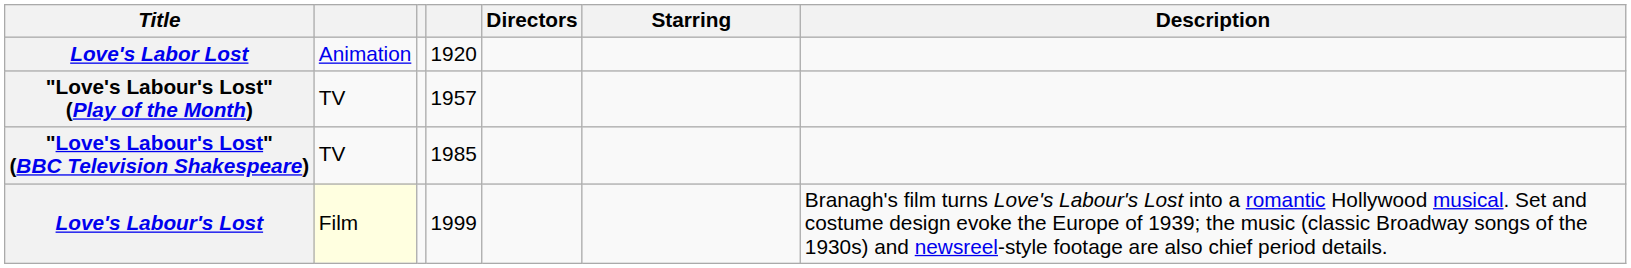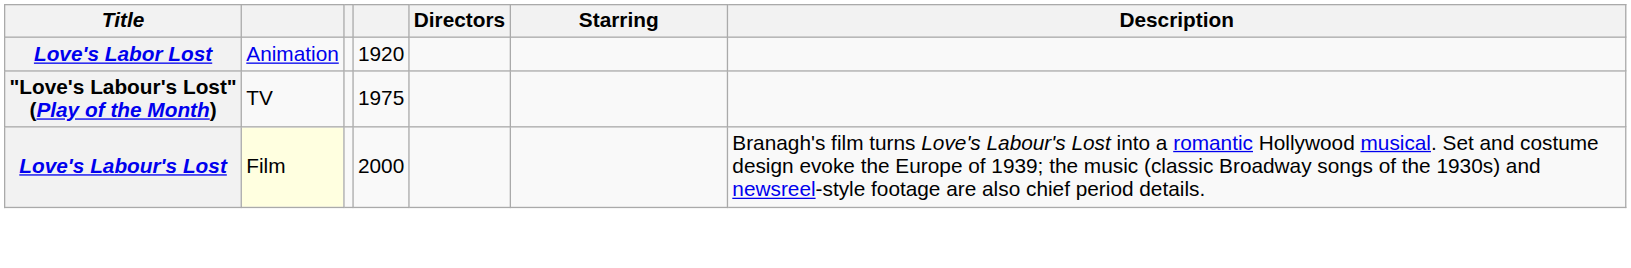"Love's Labour's Lost" (Play of the Month) | column 4: 1957 -> 1975
- row: "Love's Labour's Lost" (BBC Television Shakespeare) | TV | 1985
Love's Labour's Lost | column 4: 1999 -> 2000
